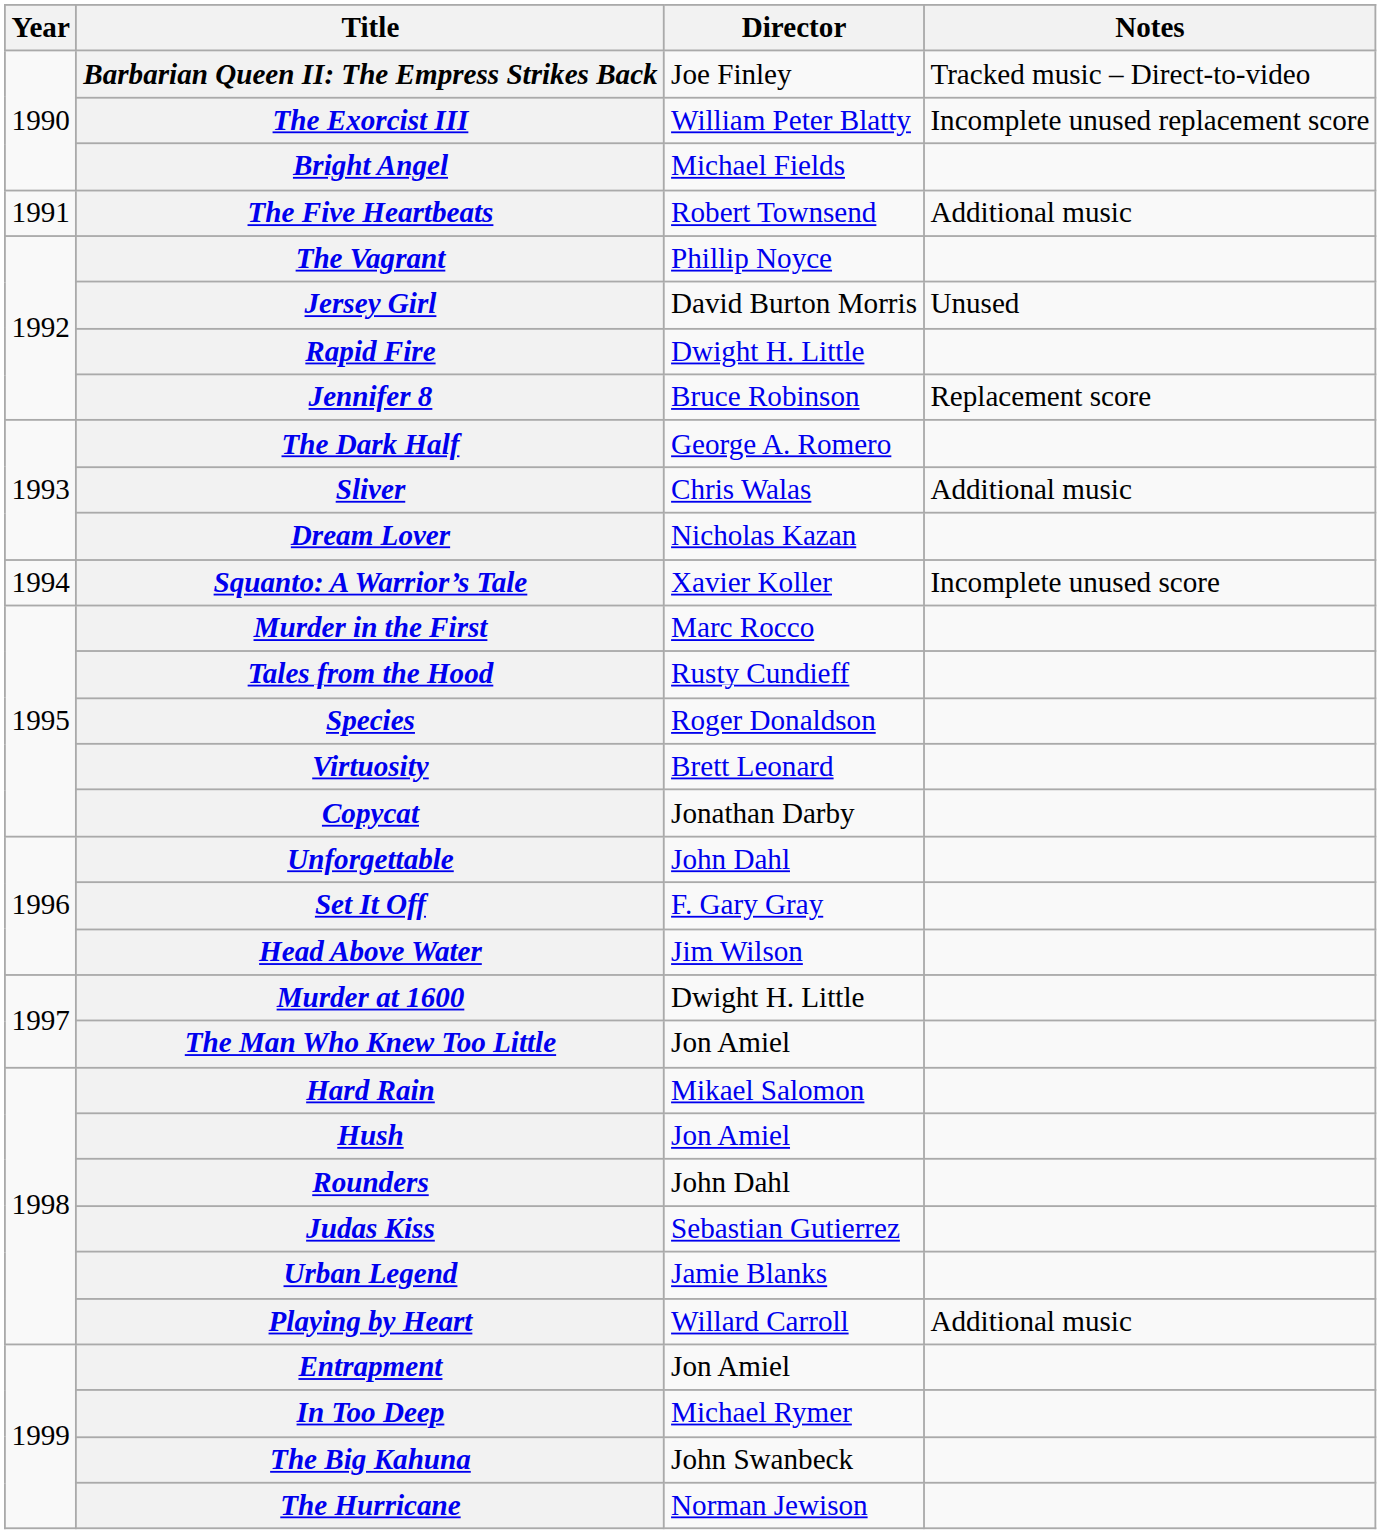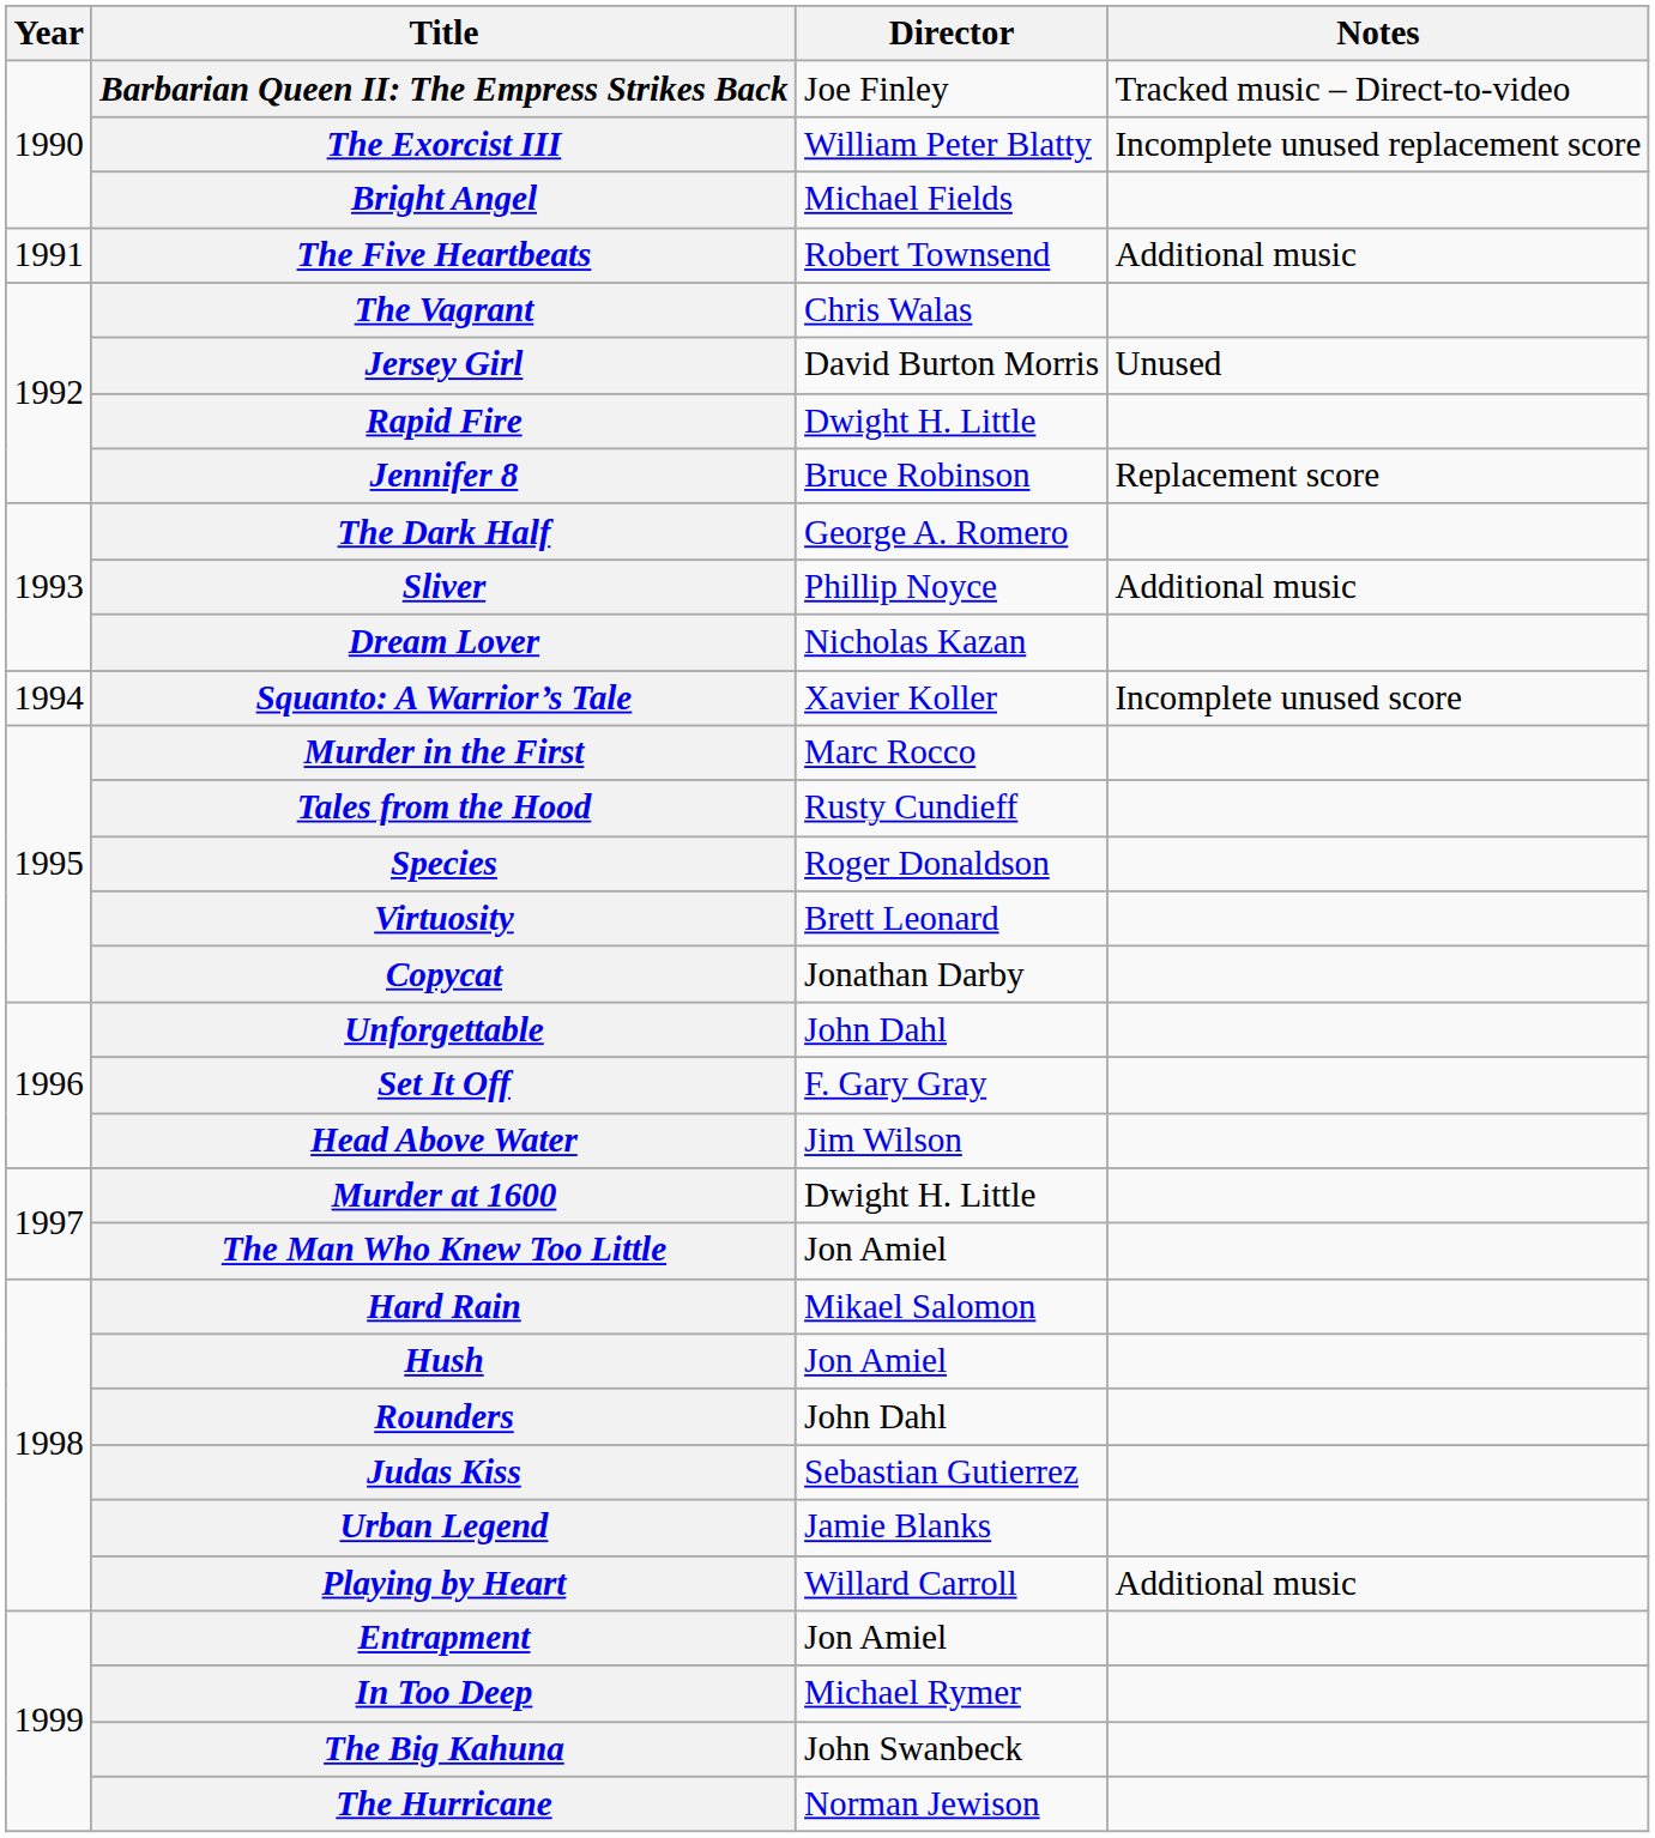The Vagrant | Director: Phillip Noyce -> Chris Walas
Sliver | Director: Chris Walas -> Phillip Noyce
